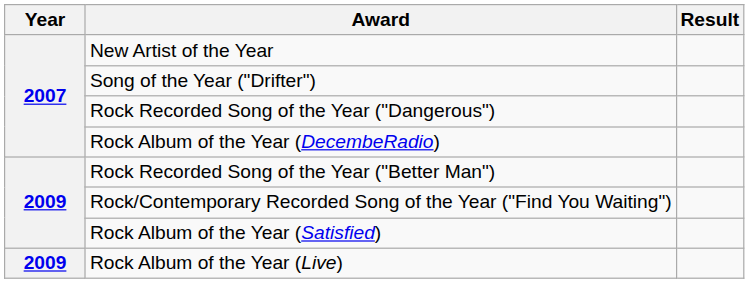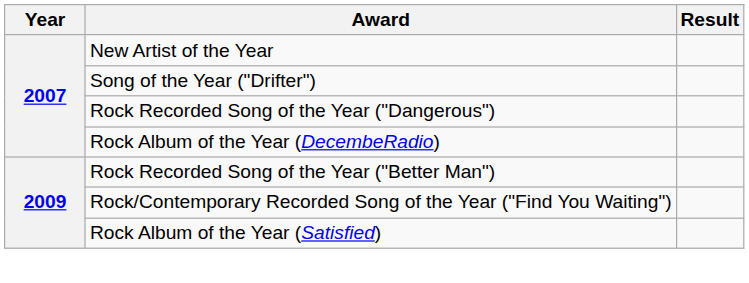- row: 2009 | Rock Album of the Year (Live)
